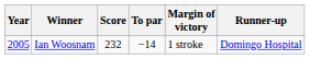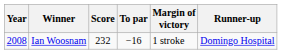Ian Woosnam | Year: 2005 -> 2008
Ian Woosnam | To par: −14 -> −16
